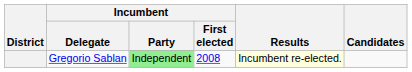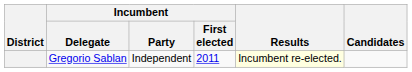Gregorio Sablan | Incumbent / Party: lightgreen background -> no background
Gregorio Sablan | Incumbent / First elected: 2008 -> 2011
